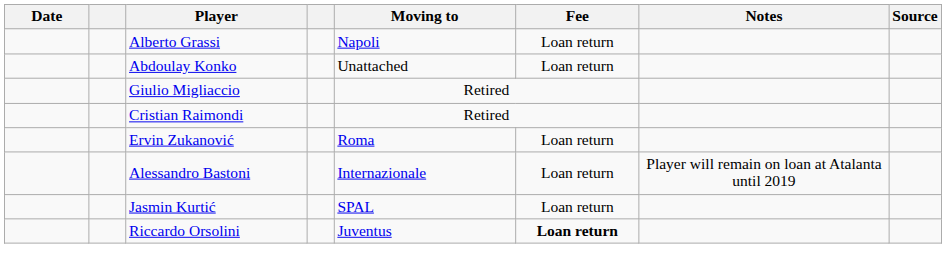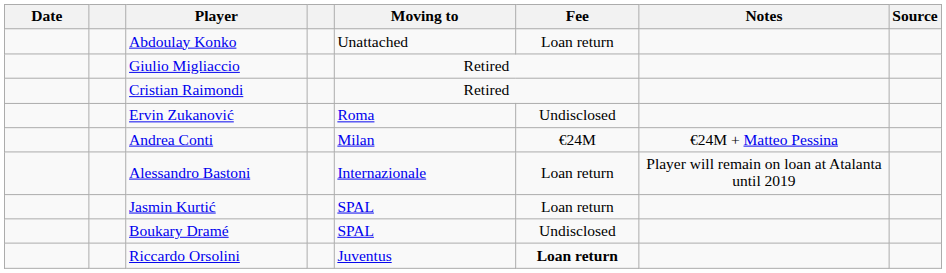- row: Alberto Grassi | Napoli | Loan return
Ervin Zukanović | Fee: Loan return -> Undisclosed
+ row: Andrea Conti | Milan | €24M | €24M + Matteo Pessina
+ row: Boukary Dramé | SPAL | Undisclosed
